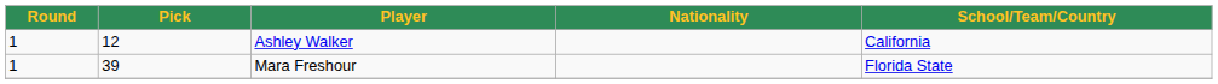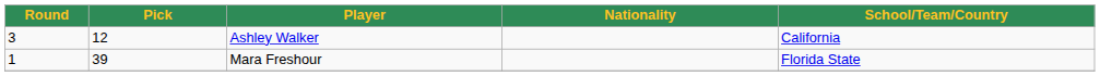Ashley Walker | Round: 1 -> 3
